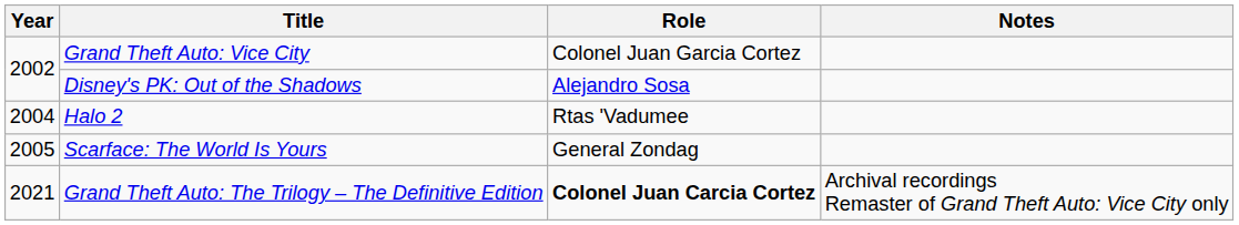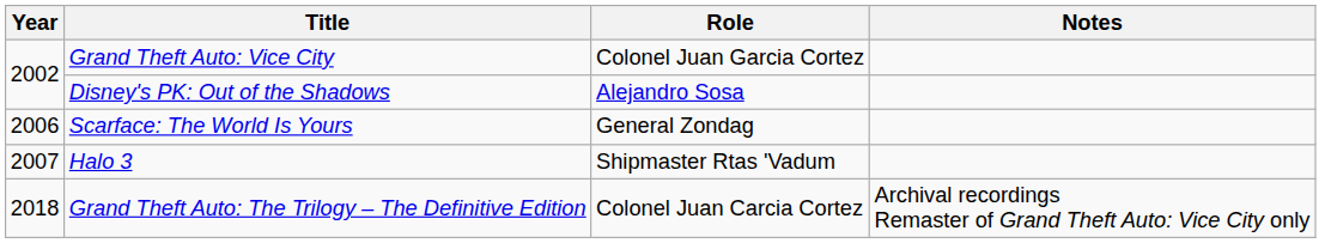- row: 2004 | Halo 2 | Rtas 'Vadumee
Scarface: The World Is Yours | Year: 2005 -> 2006
+ row: 2007 | Halo 3 | Shipmaster Rtas 'Vadum
Grand Theft Auto: The Trilogy – The Definitive Edition | Year: 2021 -> 2018
Grand Theft Auto: The Trilogy – The Definitive Edition | Role: bold -> normal
